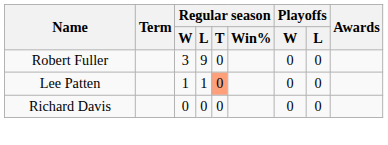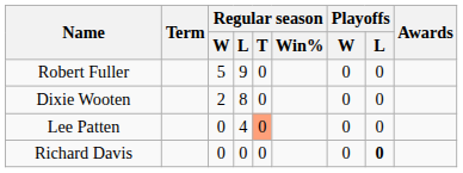Robert Fuller | Regular season / W: 3 -> 5
+ row: Dixie Wooten | 2 | 8 | 0 | 0 | 0
Lee Patten | Regular season / W: 1 -> 0
Lee Patten | Regular season / L: 1 -> 4
Richard Davis | Playoffs / L: normal -> bold
